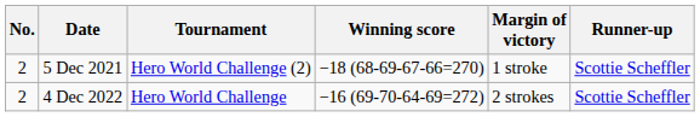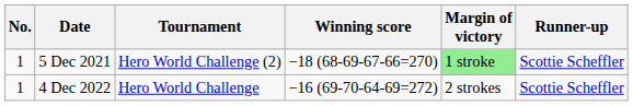5 Dec 2021 | No.: 2 -> 1
5 Dec 2021 | Margin of victory: no background -> lightgreen background
4 Dec 2022 | No.: 2 -> 1
